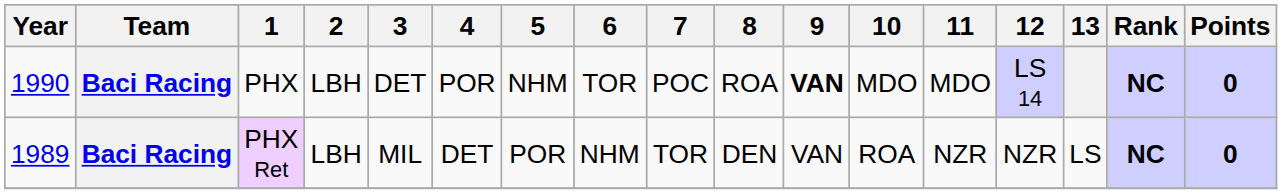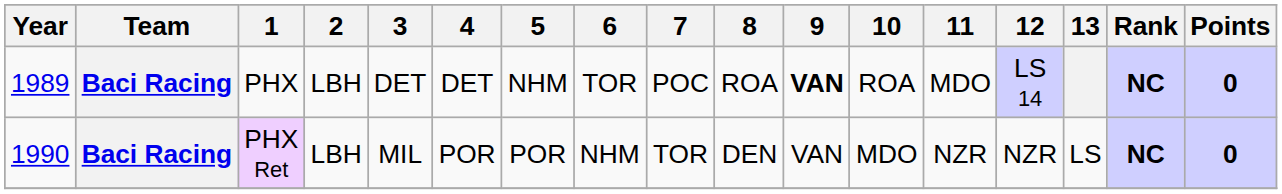PHX | Year: 1990 -> 1989
PHX | 4: POR -> DET
PHX | 10: MDO -> ROA
PHX Ret | Year: 1989 -> 1990
PHX Ret | 4: DET -> POR
PHX Ret | 10: ROA -> MDO
